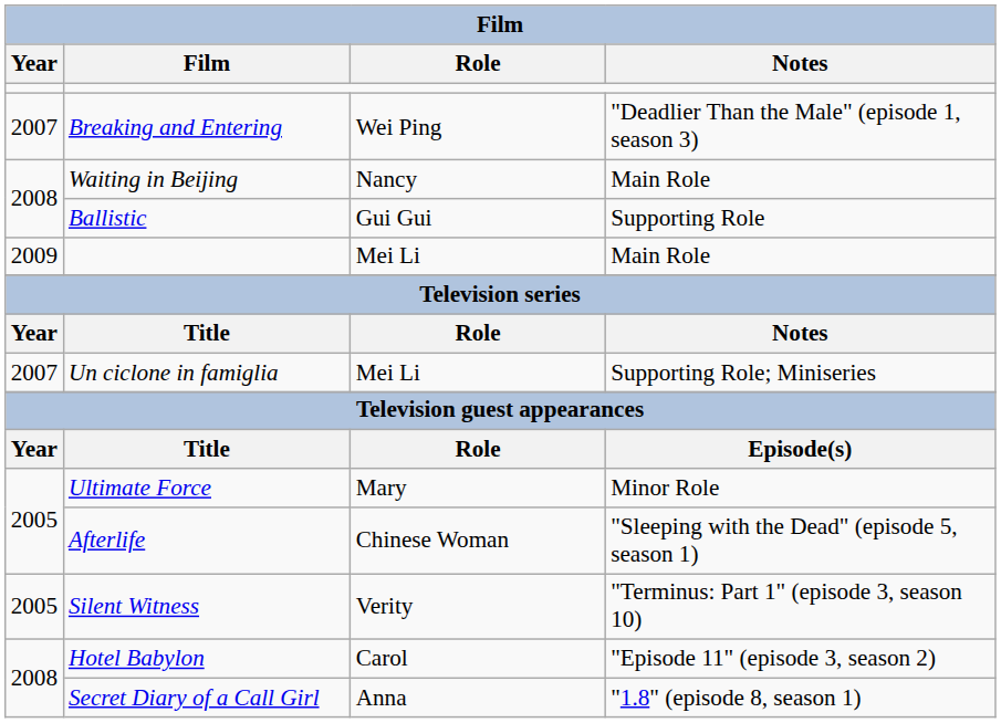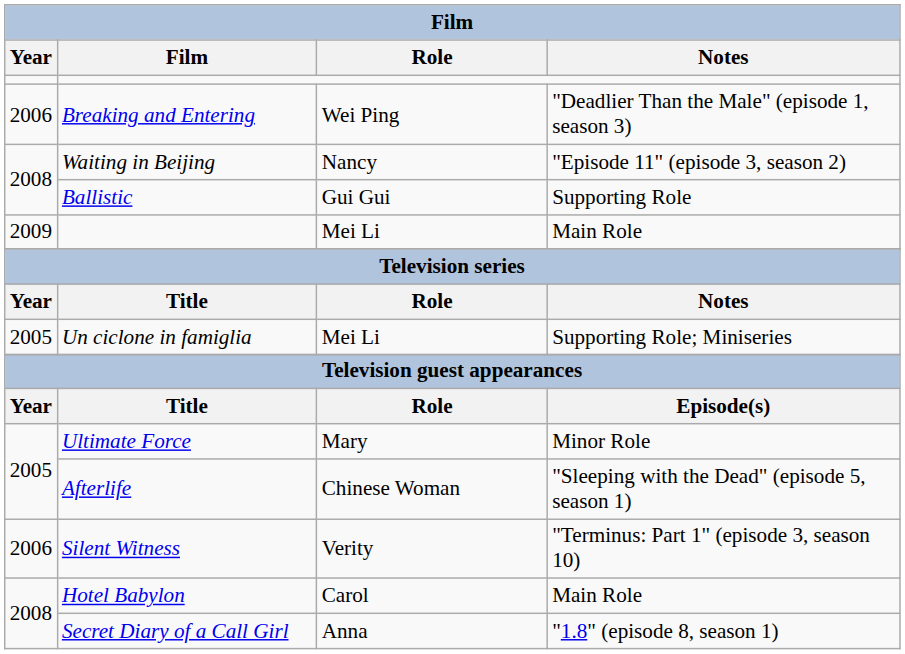Breaking and Entering | Year: 2007 -> 2006
Waiting in Beijing | Notes: Main Role -> "Episode 11" (episode 3, season 2)
Un ciclone in famiglia | Year: 2007 -> 2005
Silent Witness | Year: 2005 -> 2006
Hotel Babylon | Notes: "Episode 11" (episode 3, season 2) -> Main Role
